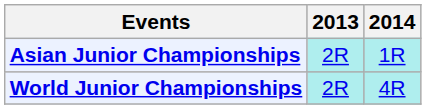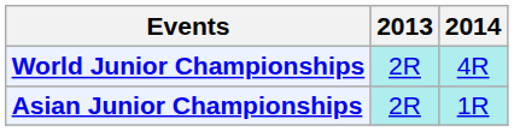rows swapped: Asian Junior Championships <-> World Junior Championships
